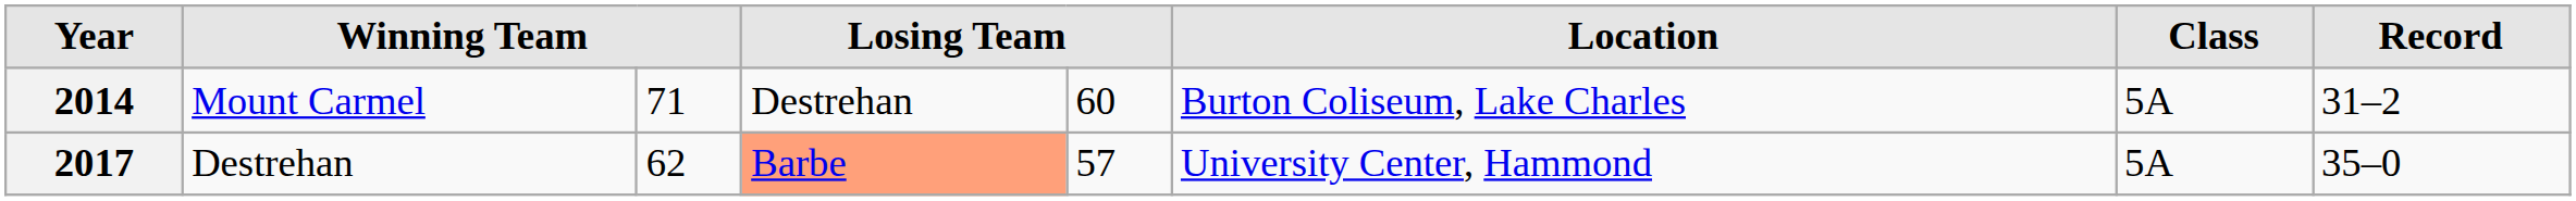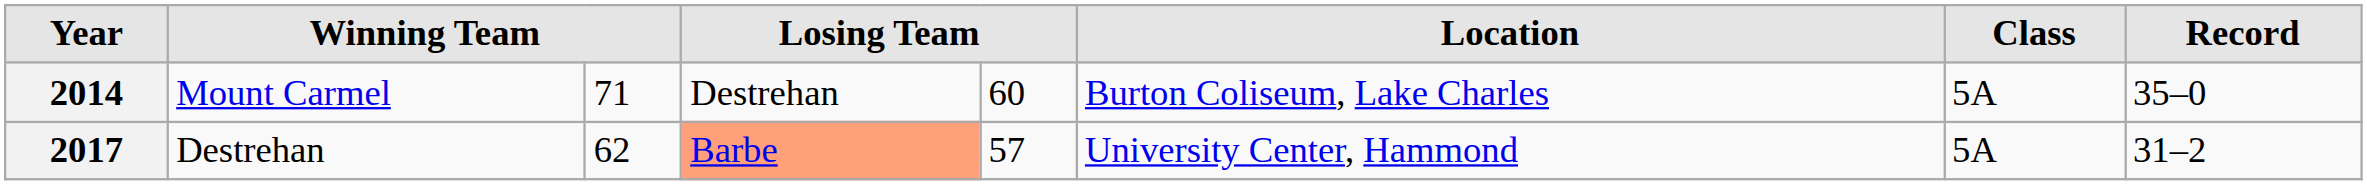2014 | Record: 31–2 -> 35–0
2017 | Record: 35–0 -> 31–2
